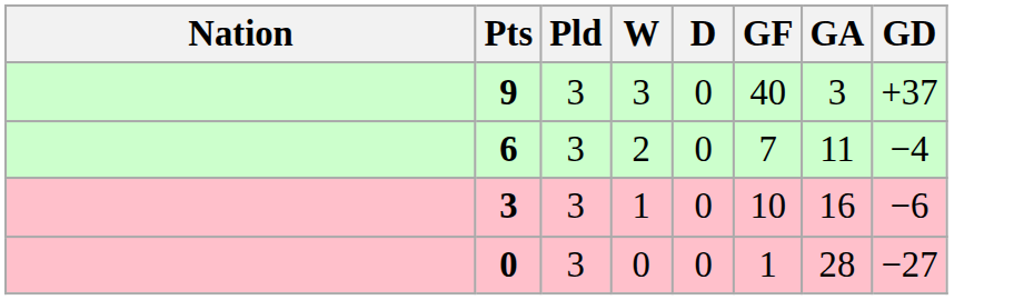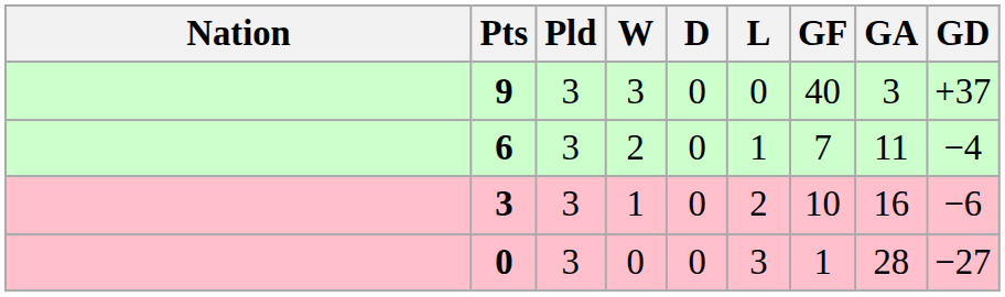+ column: L | 0 | 1 | 2 | 3
